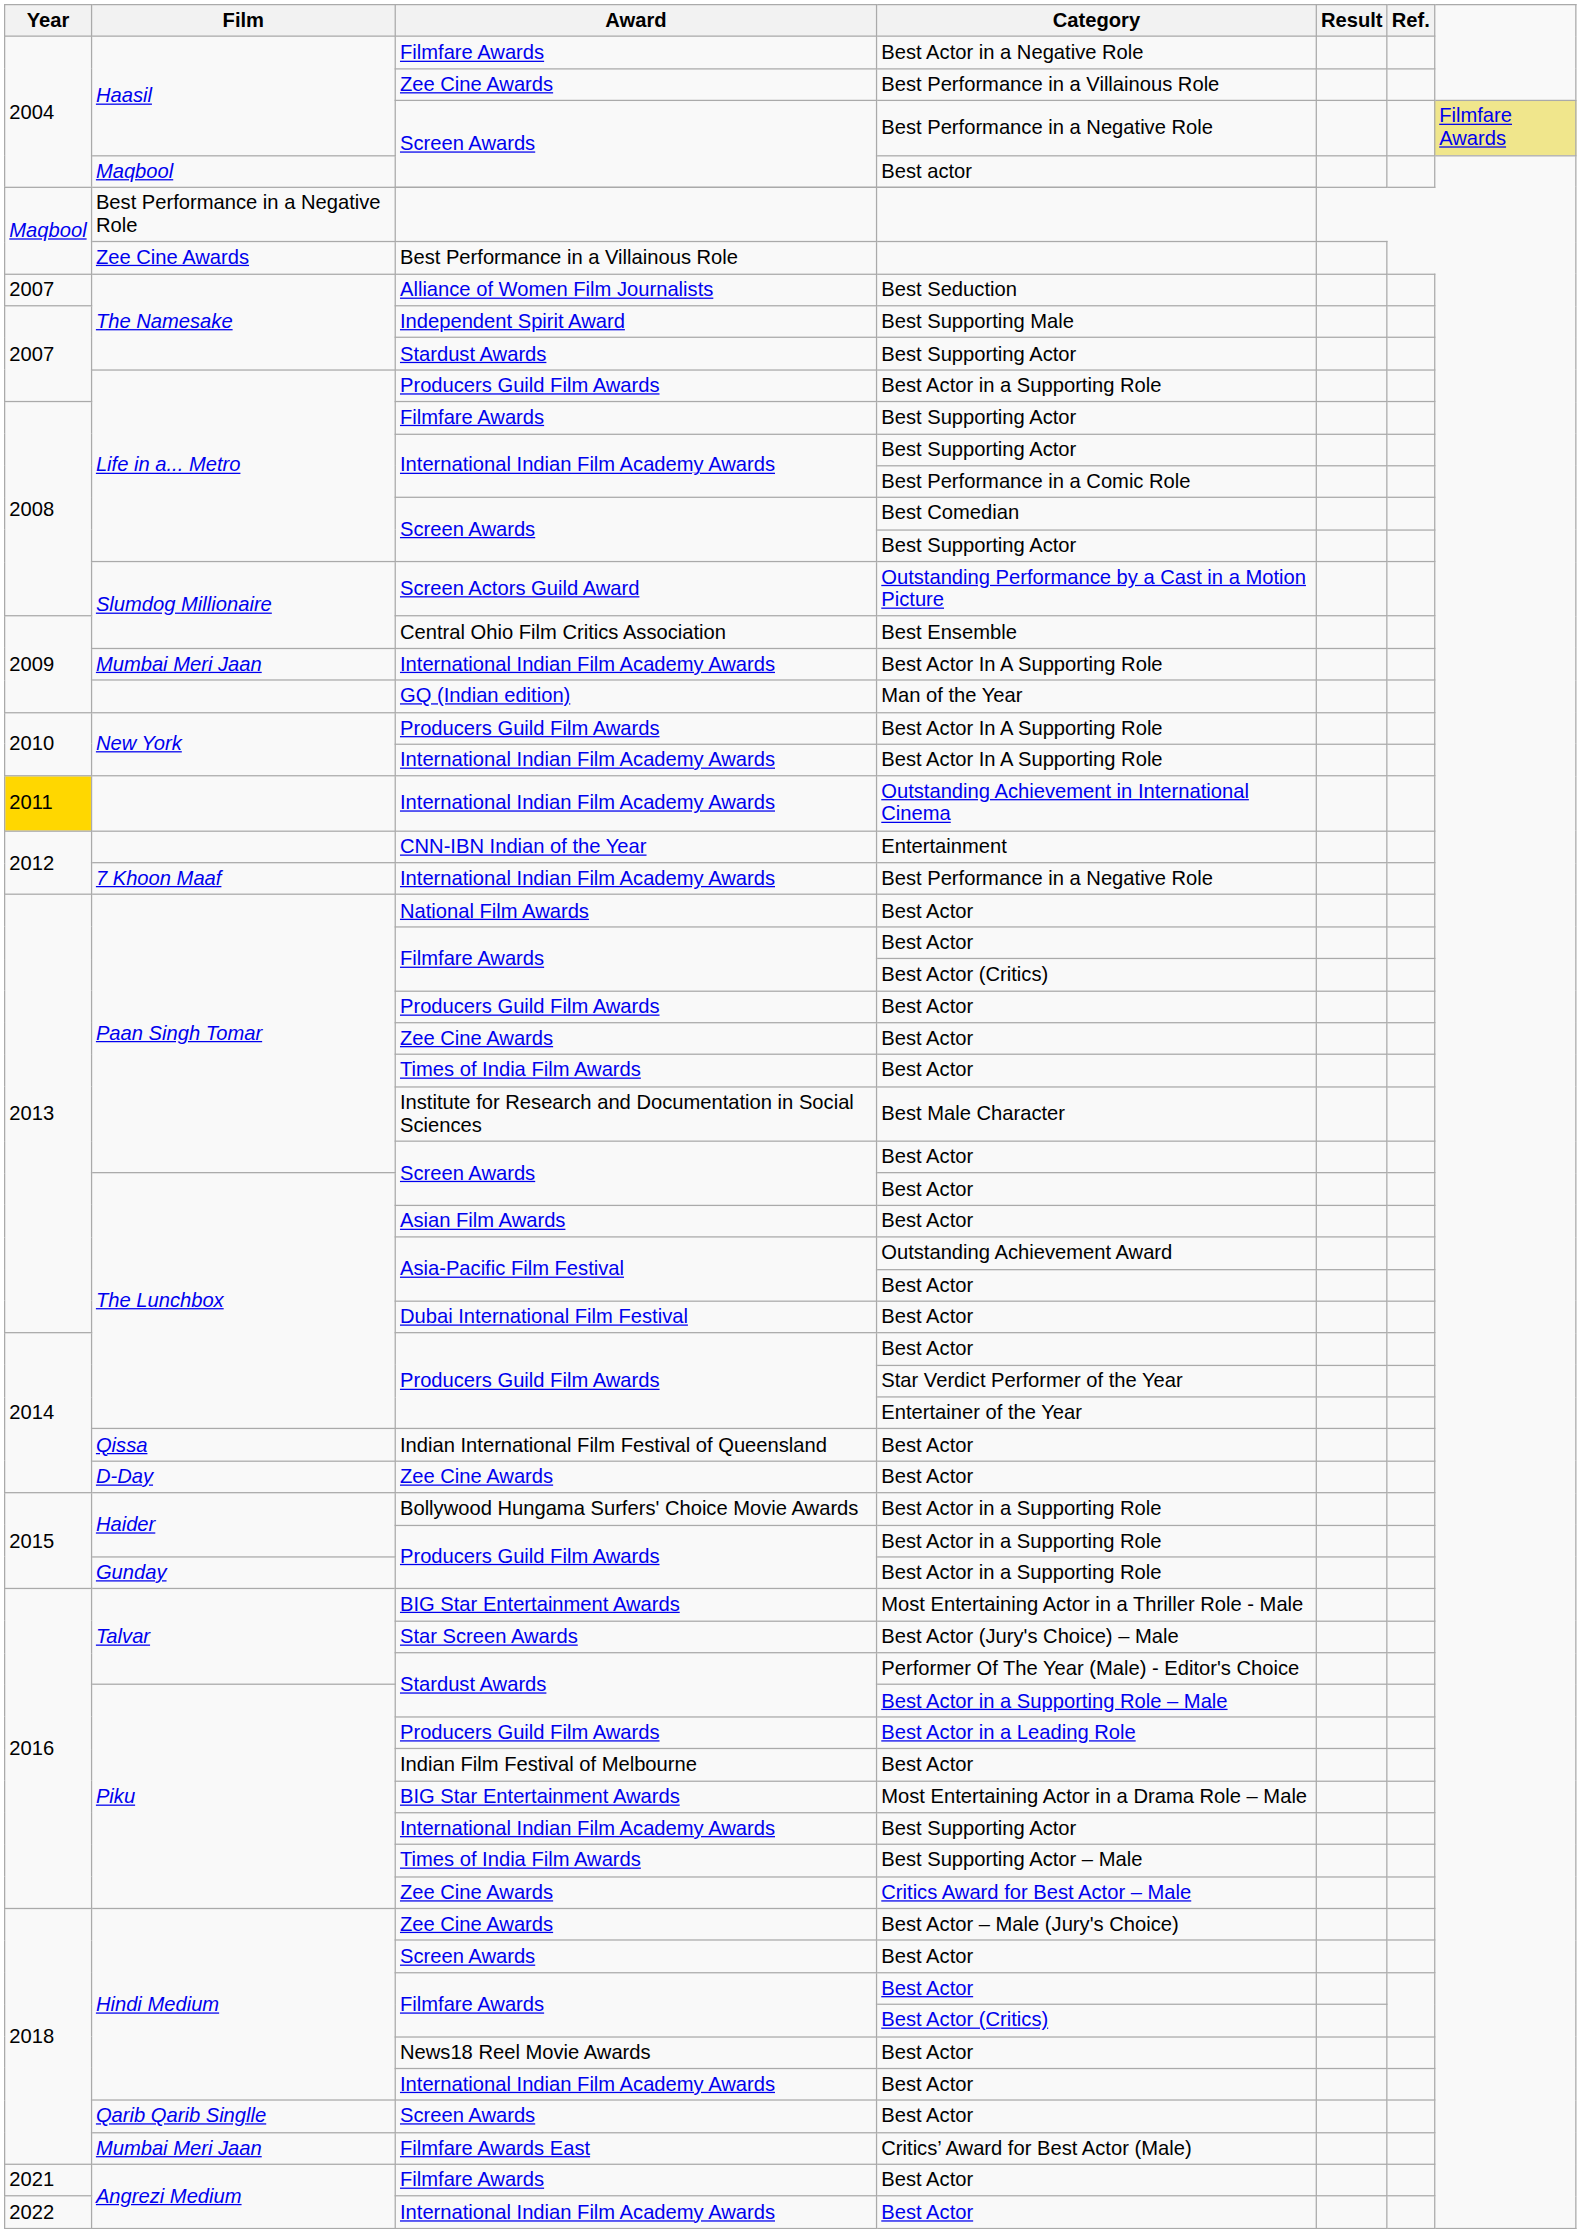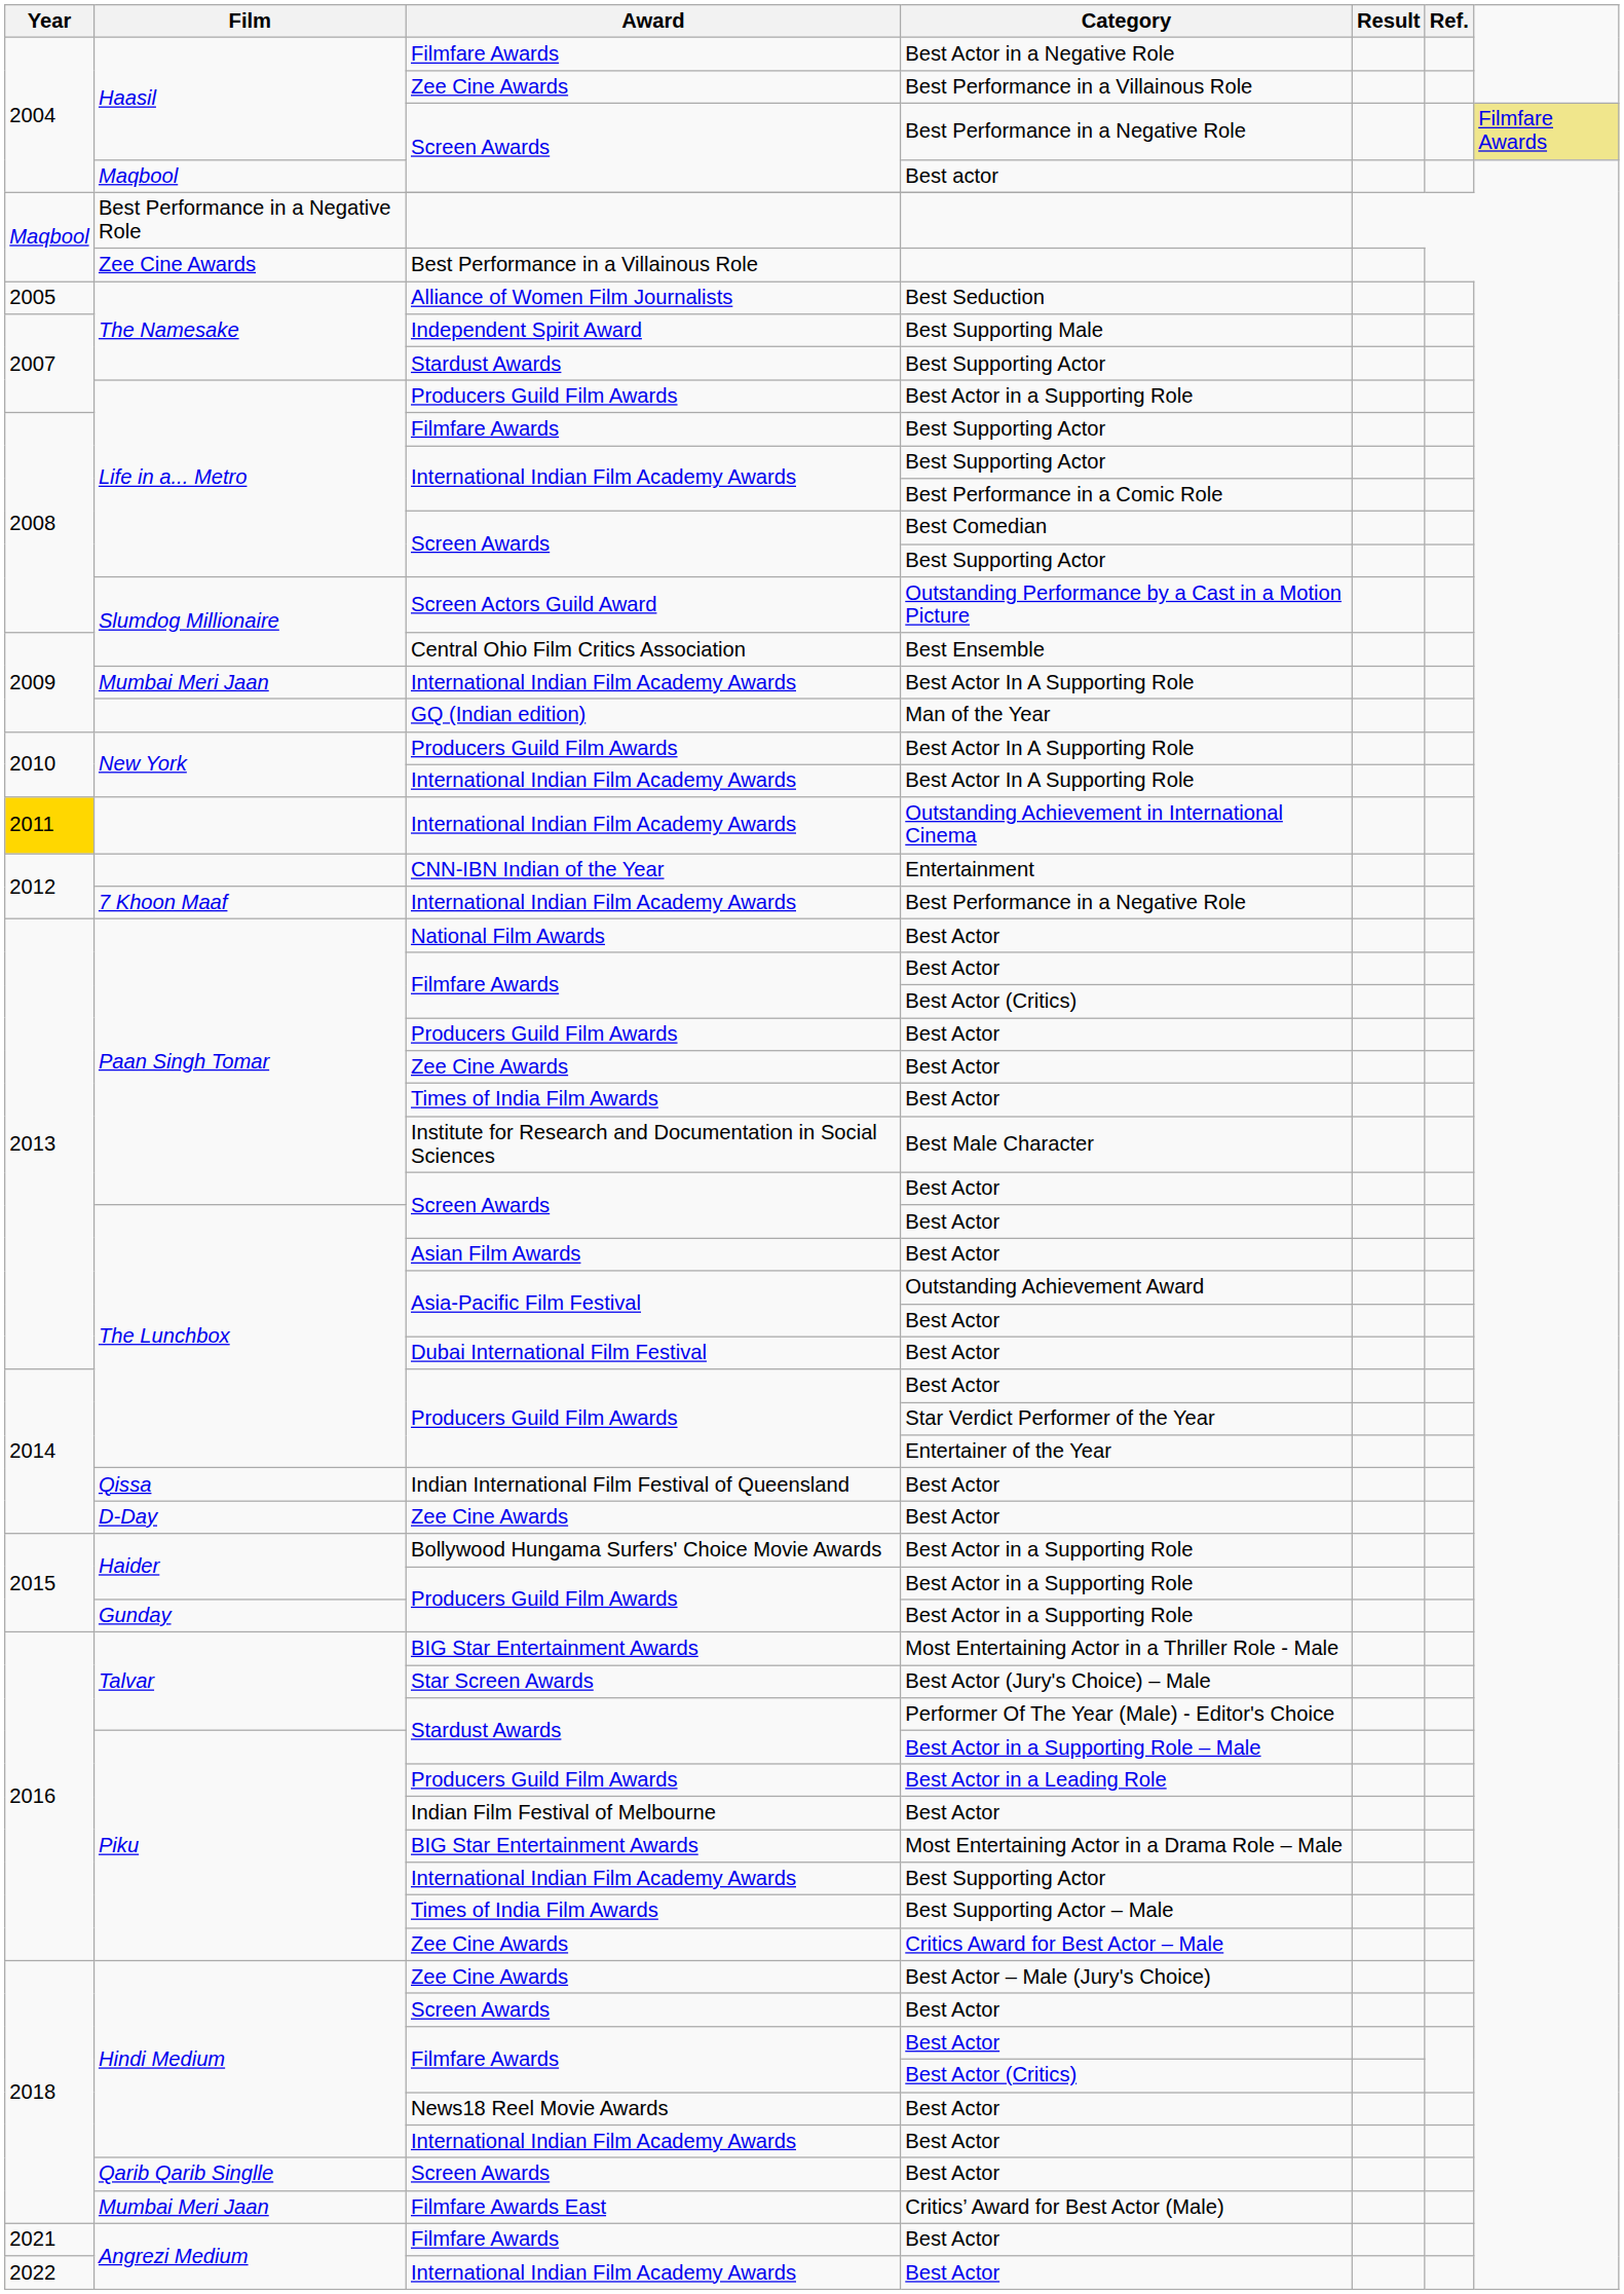Best Seduction | Year: 2007 -> 2005
